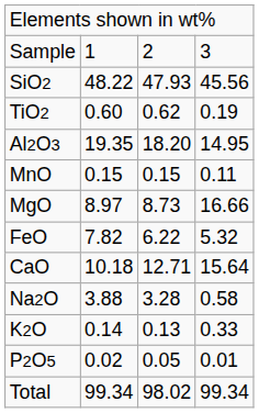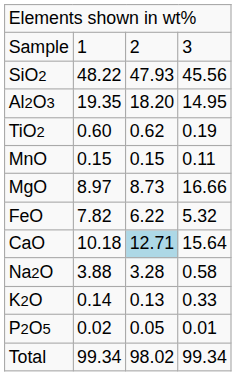rows swapped: TiO2 <-> Al2O3
CaO | column 3: no background -> lightblue background
